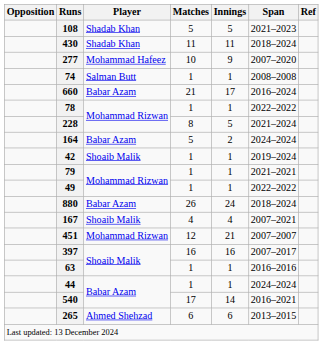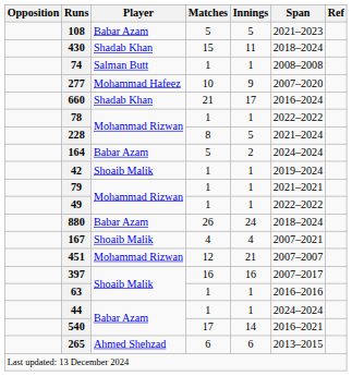108 | Player: Shadab Khan -> Babar Azam
430 | Matches: 11 -> 15
rows swapped: 277 <-> 74
660 | Player: Babar Azam -> Shadab Khan
